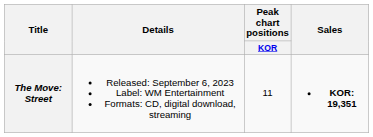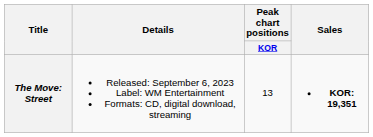The Move: Street | Peak chart positions / KOR: 11 -> 13
